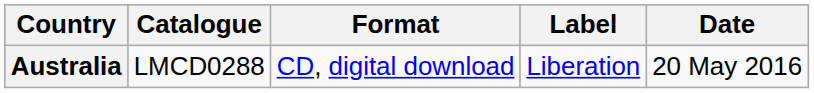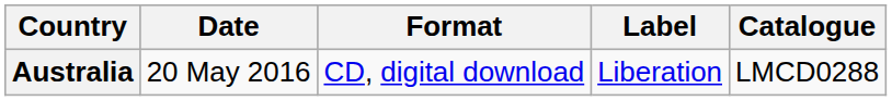columns swapped: Date <-> Catalogue
